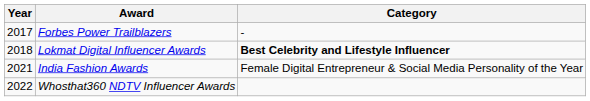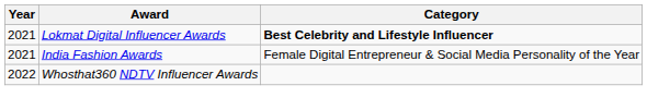- row: 2017 | Forbes Power Trailblazers | -
Lokmat Digital Influencer Awards | Year: 2018 -> 2021
